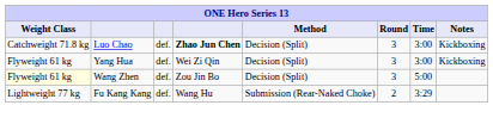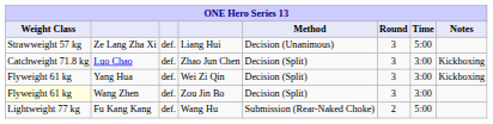+ row: Strawweight 57 kg | Ze Lang Zha Xi | def. | Liang Hui | Decision (Unanimous) | 3 | 5:00
Luo Chao | column 4: bold -> normal
Wang Zhen | Time: 5:00 -> 3:00
Fu Kang Kang | Time: 3:29 -> 5:00
